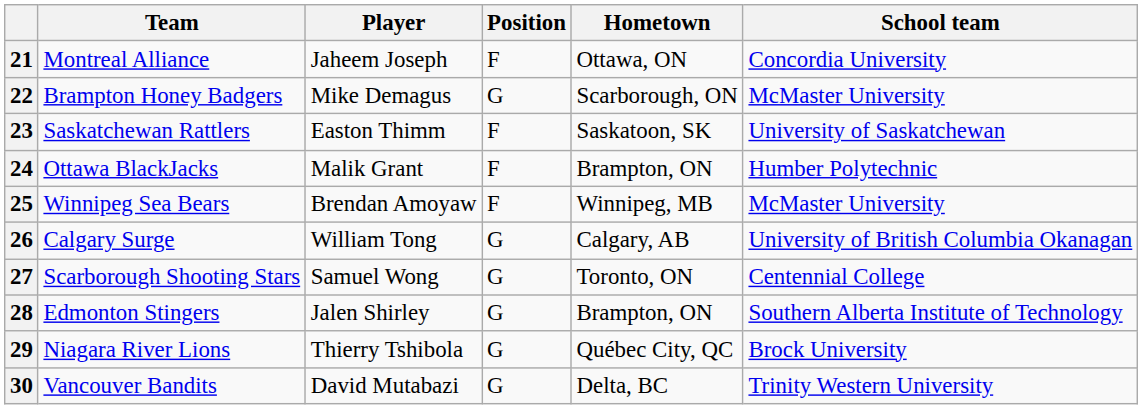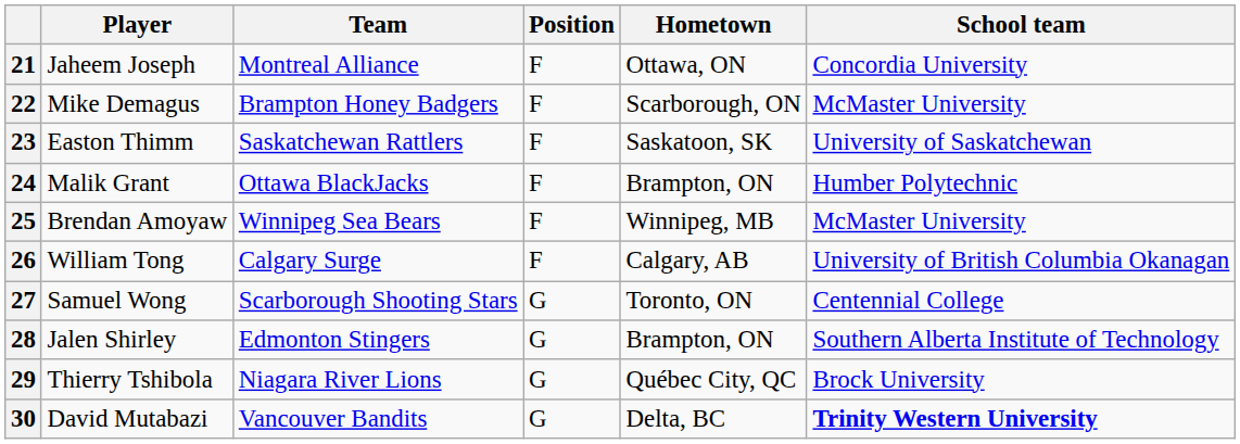columns swapped: Team <-> Player
22 | Position: G -> F
26 | Position: G -> F
30 | School team: normal -> bold
